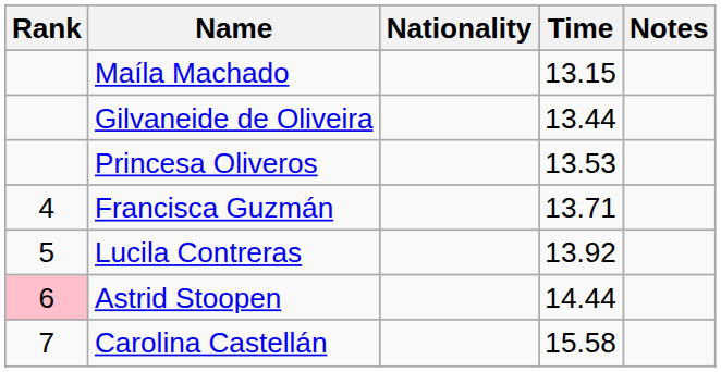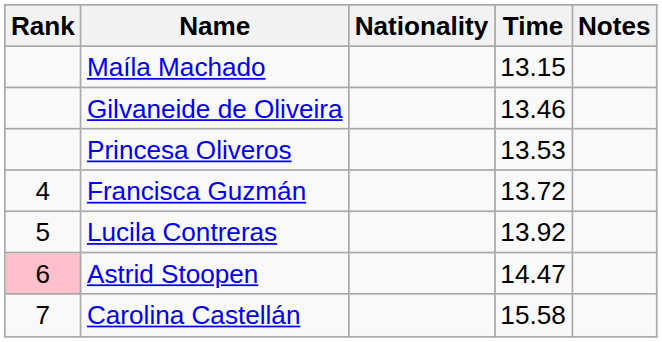Gilvaneide de Oliveira | Time: 13.44 -> 13.46
Francisca Guzmán | Time: 13.71 -> 13.72
Astrid Stoopen | Time: 14.44 -> 14.47
